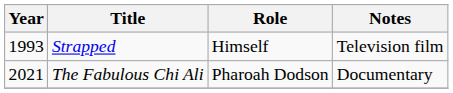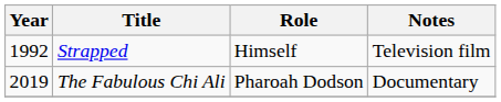Strapped | Year: 1993 -> 1992
The Fabulous Chi Ali | Year: 2021 -> 2019
